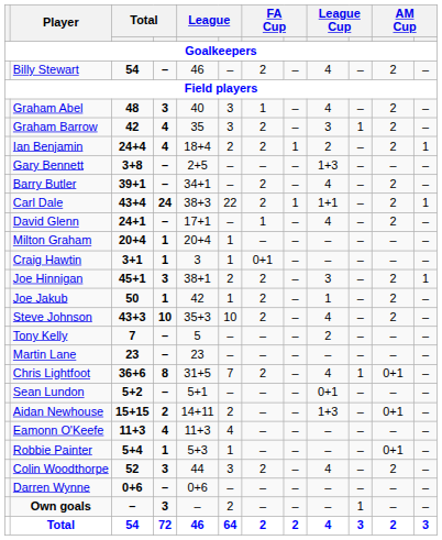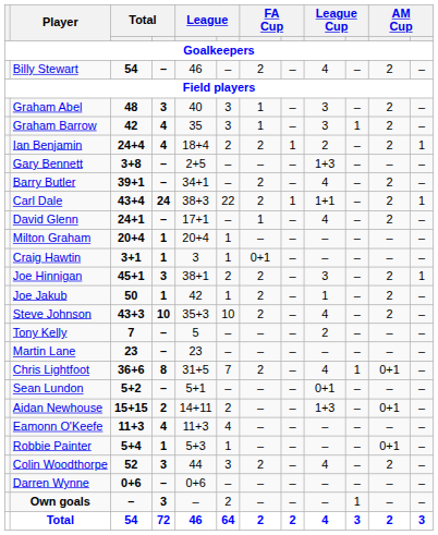Graham Abel | column 9: 4 -> 3
Graham Barrow | column 7: 2 -> 1
